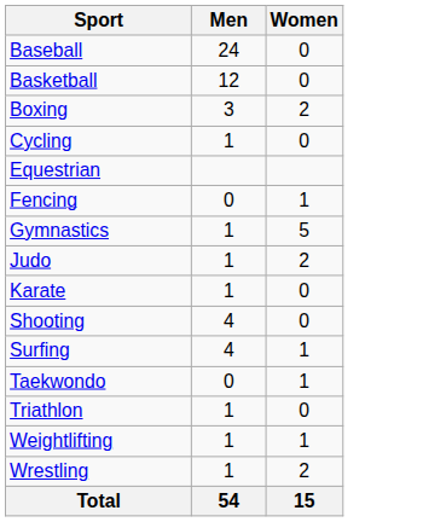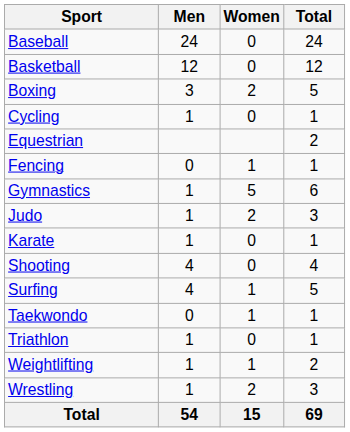+ column: Total | 24 | 12 | 5 | 1 | 2 | 1 | 6 | 3 | 1 | 4 | 5 | 1 | 1 | 2 | 3 | 69
